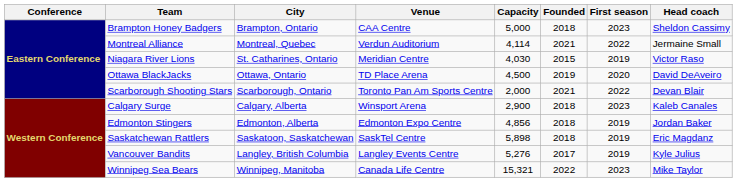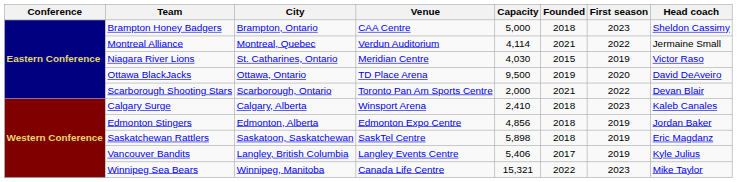Ottawa BlackJacks | Capacity: 4,500 -> 9,500
Calgary Surge | Capacity: 2,900 -> 2,410
Vancouver Bandits | Capacity: 5,276 -> 5,406
